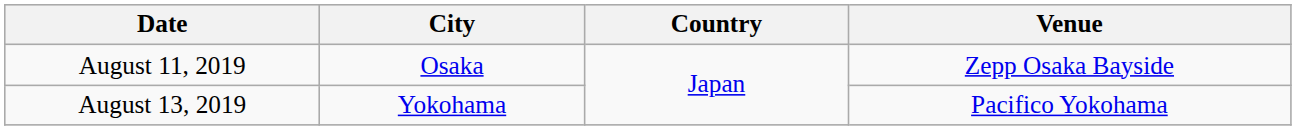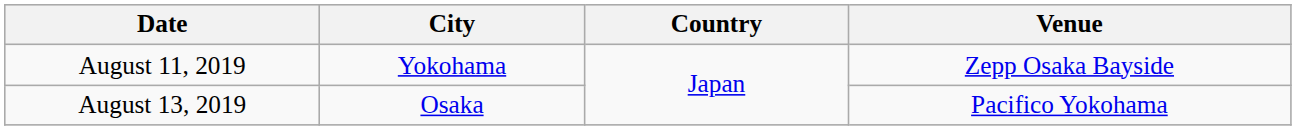August 11, 2019 | City: Osaka -> Yokohama
August 13, 2019 | City: Yokohama -> Osaka
